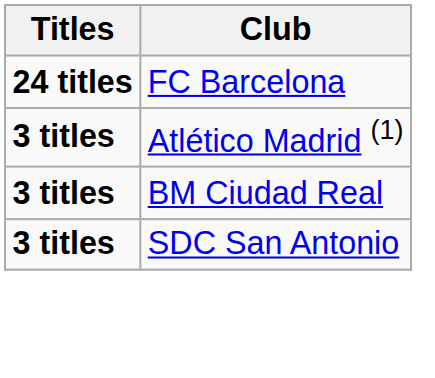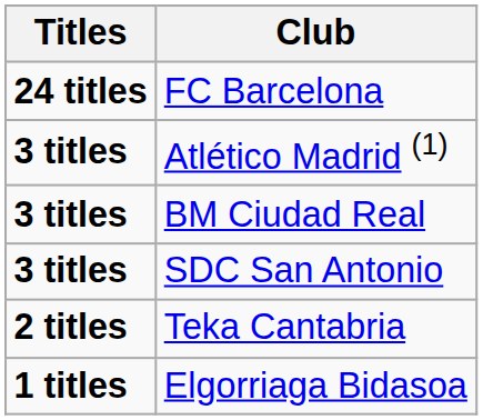+ row: 2 titles | Teka Cantabria
+ row: 1 titles | Elgorriaga Bidasoa
